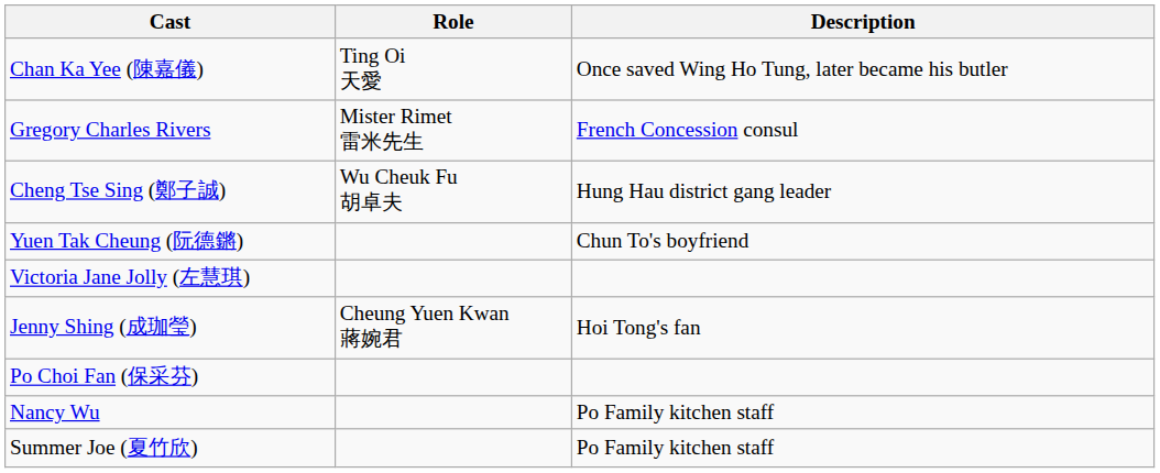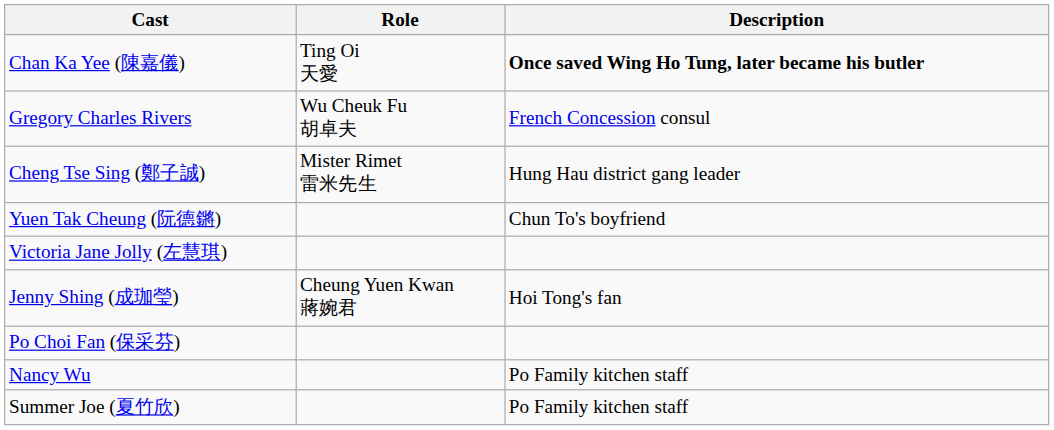Chan Ka Yee (陳嘉儀) | Description: normal -> bold
Gregory Charles Rivers | Role: Mister Rimet 雷米先生 -> Wu Cheuk Fu 胡卓夫
Cheng Tse Sing (鄭子誠) | Role: Wu Cheuk Fu 胡卓夫 -> Mister Rimet 雷米先生
